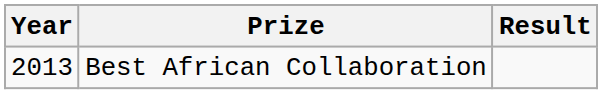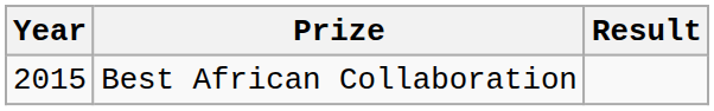Best African Collaboration | Year: 2013 -> 2015
